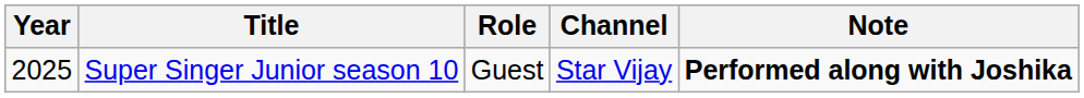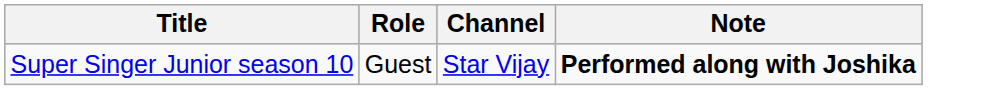- column: Year | 2025
